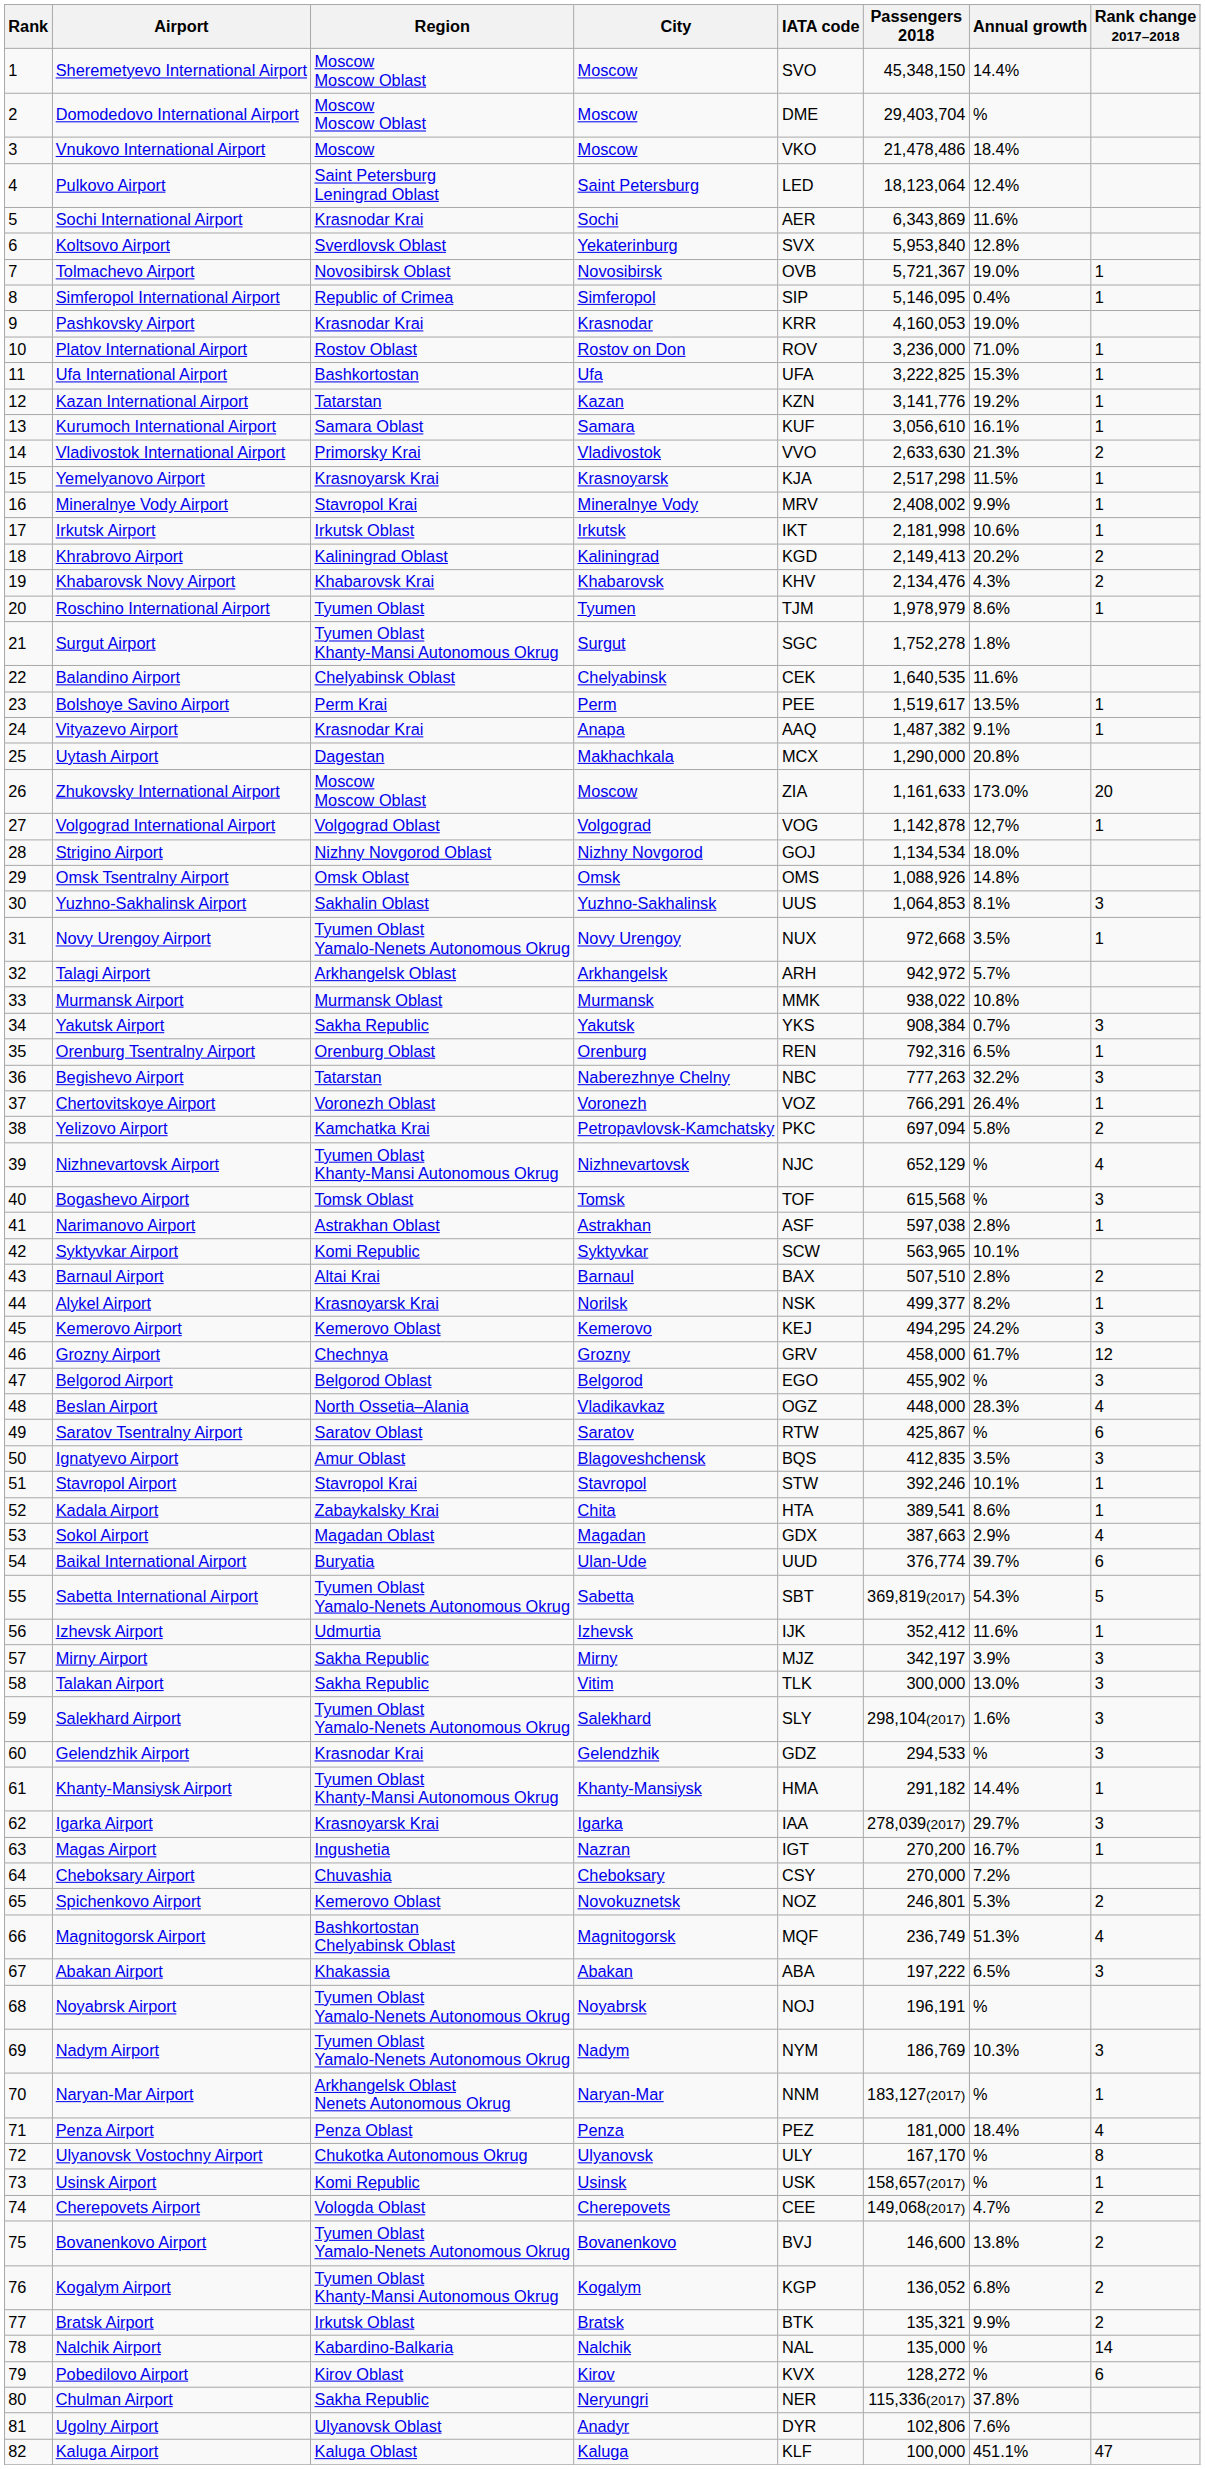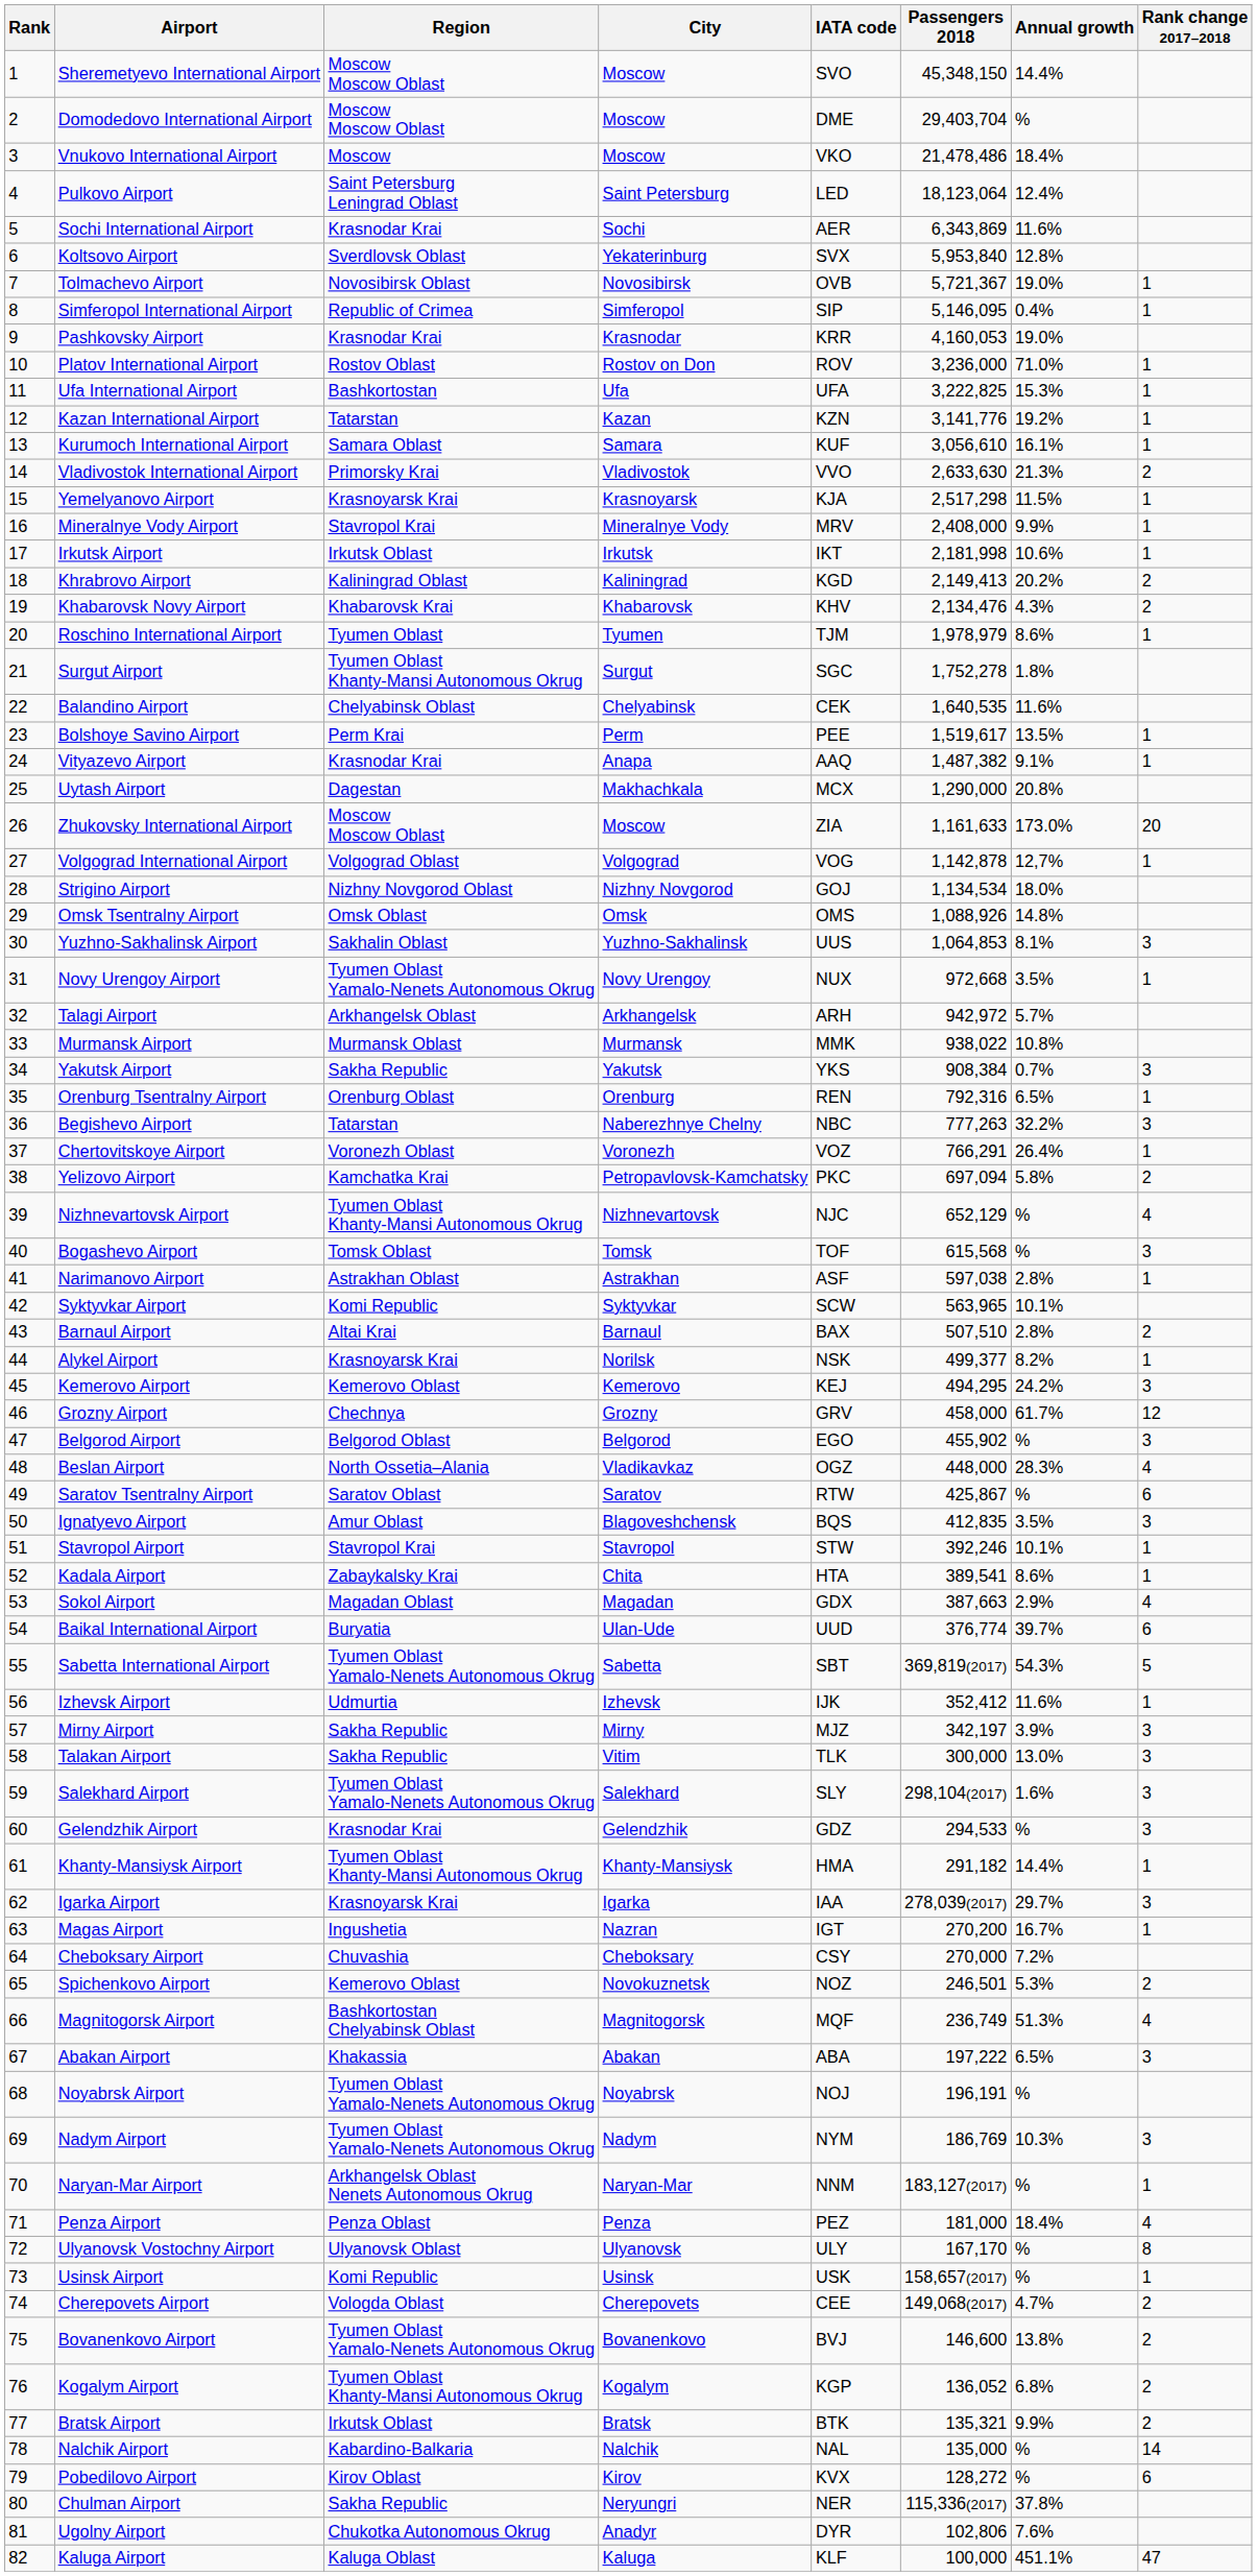Mineralnye Vody Airport | Passengers 2018: 2,408,002 -> 2,408,000
Spichenkovo Airport | Passengers 2018: 246,801 -> 246,501
Ulyanovsk Vostochny Airport | Region: Chukotka Autonomous Okrug -> Ulyanovsk Oblast
Ugolny Airport | Region: Ulyanovsk Oblast -> Chukotka Autonomous Okrug
